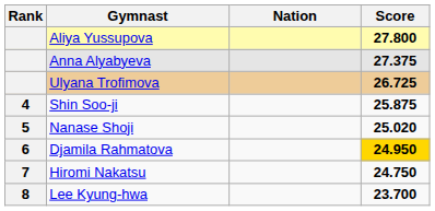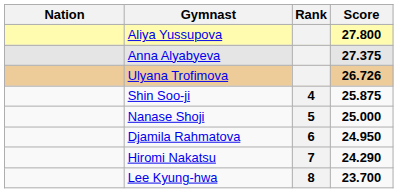columns swapped: Rank <-> Nation
Ulyana Trofimova | Score: 26.725 -> 26.726
Nanase Shoji | Score: 25.020 -> 25.000
Djamila Rahmatova | Score: gold background -> no background
Hiromi Nakatsu | Score: 24.750 -> 24.290
